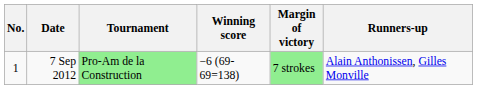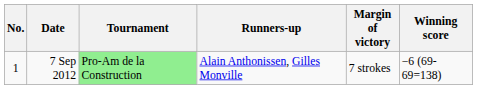columns swapped: Winning score <-> Runners-up
7 Sep 2012 | Margin of victory: lightgreen background -> no background
